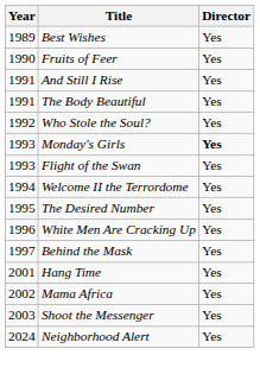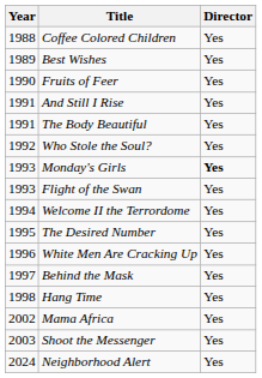+ row: 1988 | Coffee Colored Children | Yes
Hang Time | Year: 2001 -> 1998
